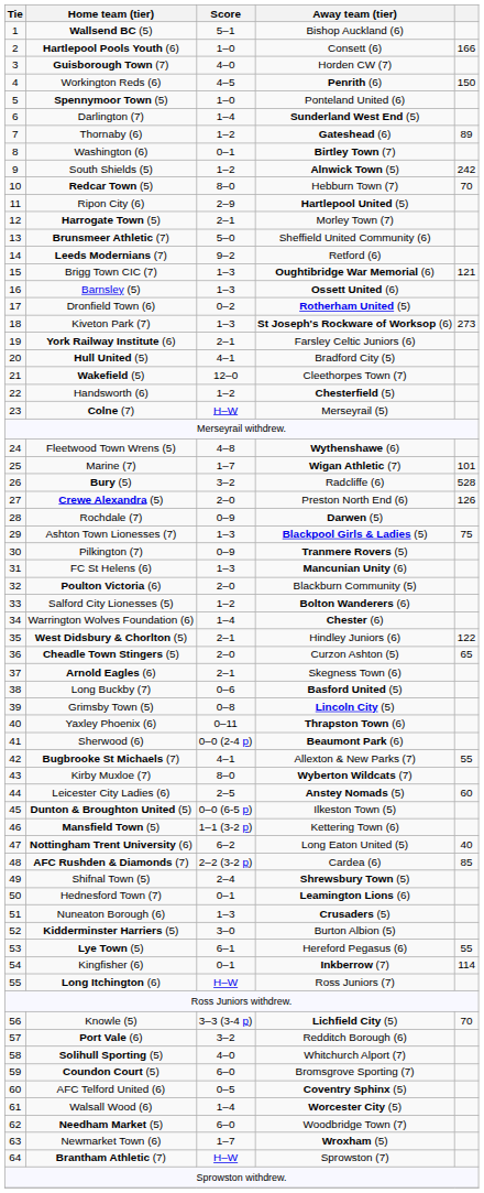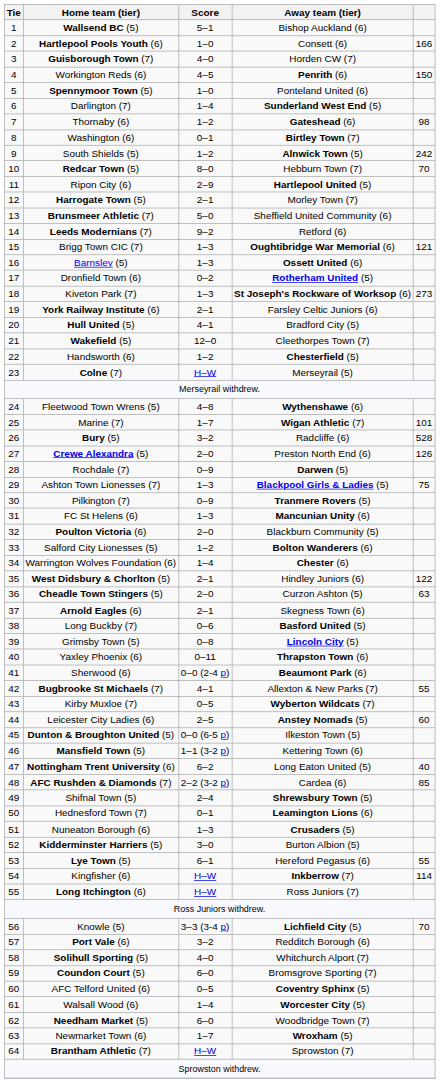Thornaby (6) | column 5: 89 -> 98
Cheadle Town Stingers (5) | column 5: 65 -> 63
Kirby Muxloe (7) | Score: 8–0 -> 0–5
Kingfisher (6) | Score: 0–1 -> H–W
